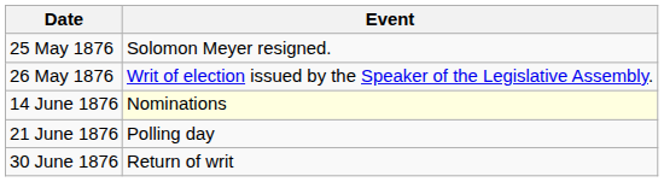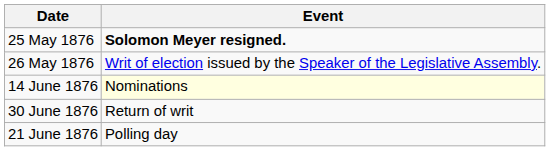25 May 1876 | Event: normal -> bold
rows swapped: 21 June 1876 <-> 30 June 1876
